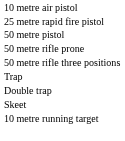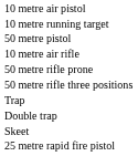rows swapped: 25 metre rapid fire pistol <-> 10 metre running target
+ row: 10 metre air rifle
